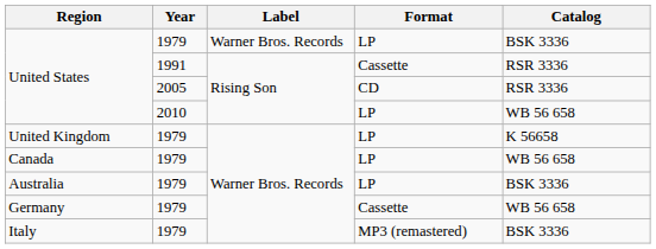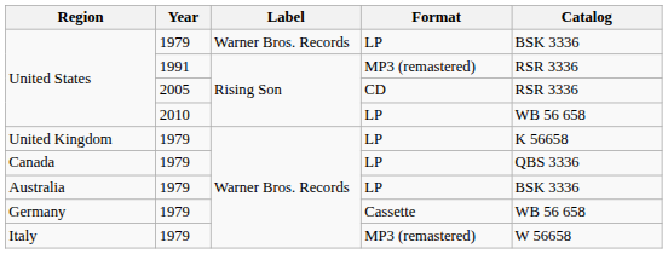United States / 1991 | Format: Cassette -> MP3 (remastered)
Canada | Catalog: WB 56 658 -> QBS 3336
Italy | Catalog: BSK 3336 -> W 56658
